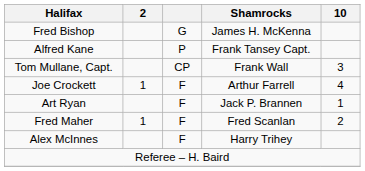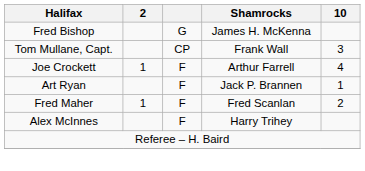- row: Alfred Kane | P | Frank Tansey Capt.
